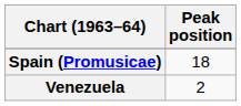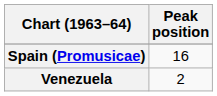Spain (Promusicae) | Peak position: 18 -> 16
